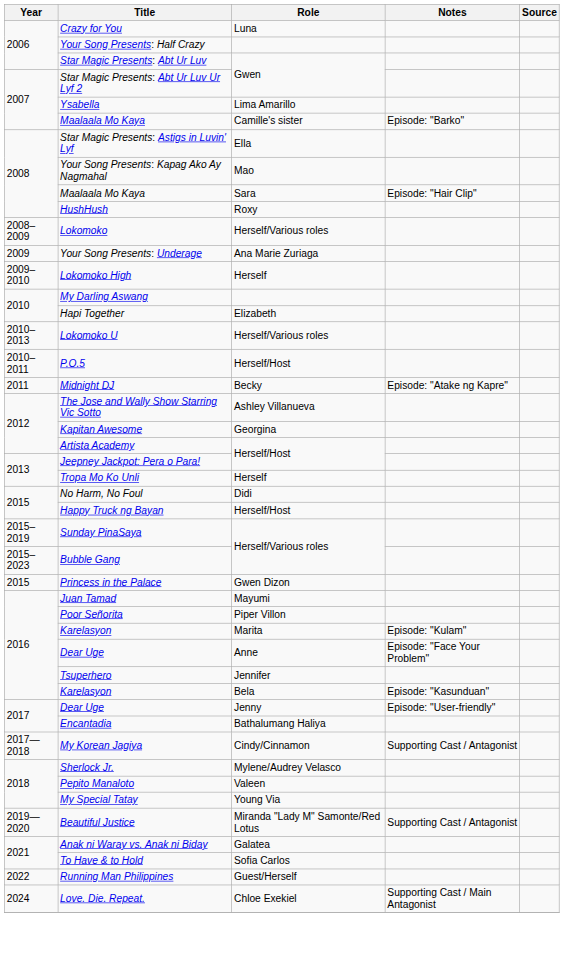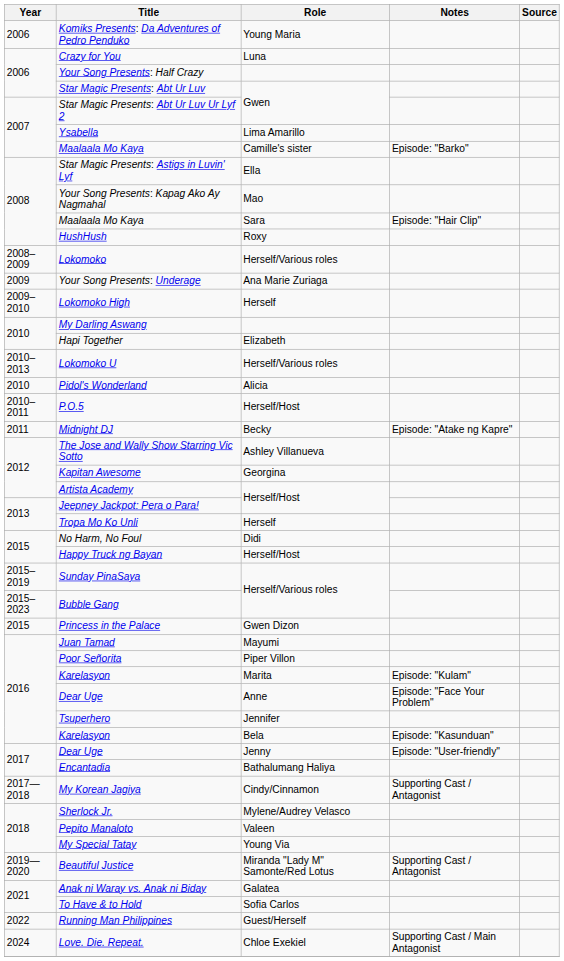+ row: 2006 | Komiks Presents: Da Adventures of Pedro Penduko | Young Maria
+ row: 2010 | Pidol's Wonderland | Alicia
